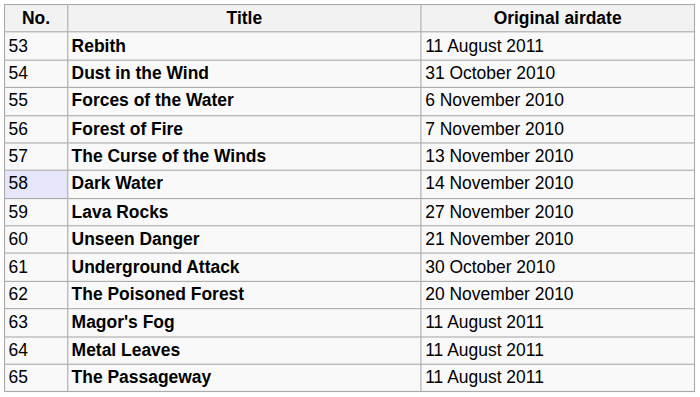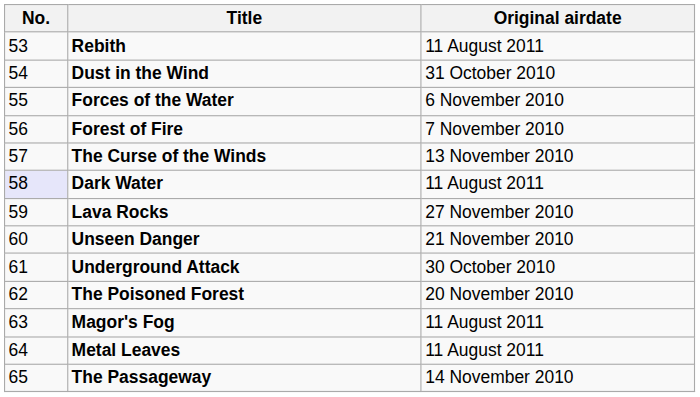Dark Water | Original airdate: 14 November 2010 -> 11 August 2011
The Passageway | Original airdate: 11 August 2011 -> 14 November 2010
